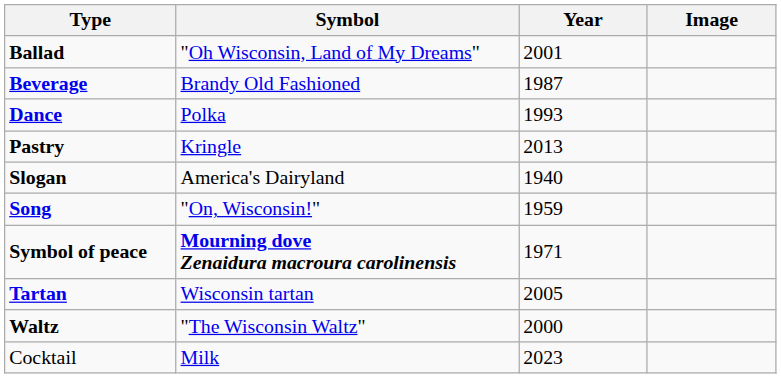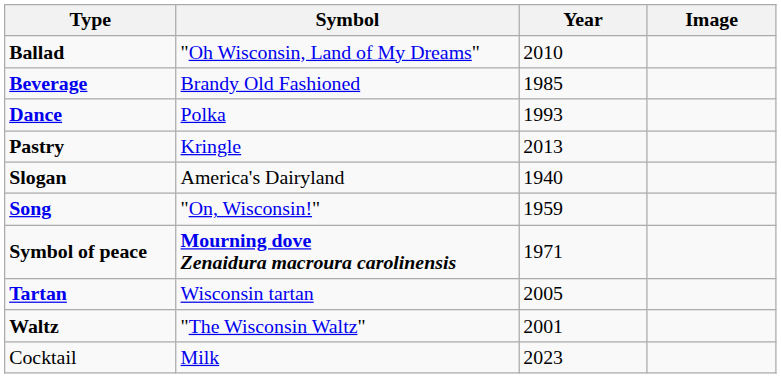Ballad | Year: 2001 -> 2010
Beverage | Year: 1987 -> 1985
Waltz | Year: 2000 -> 2001
